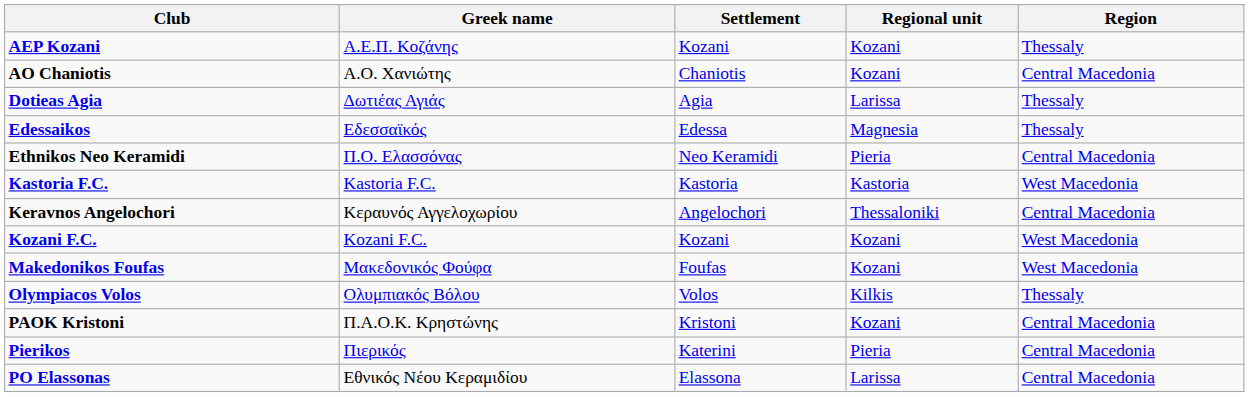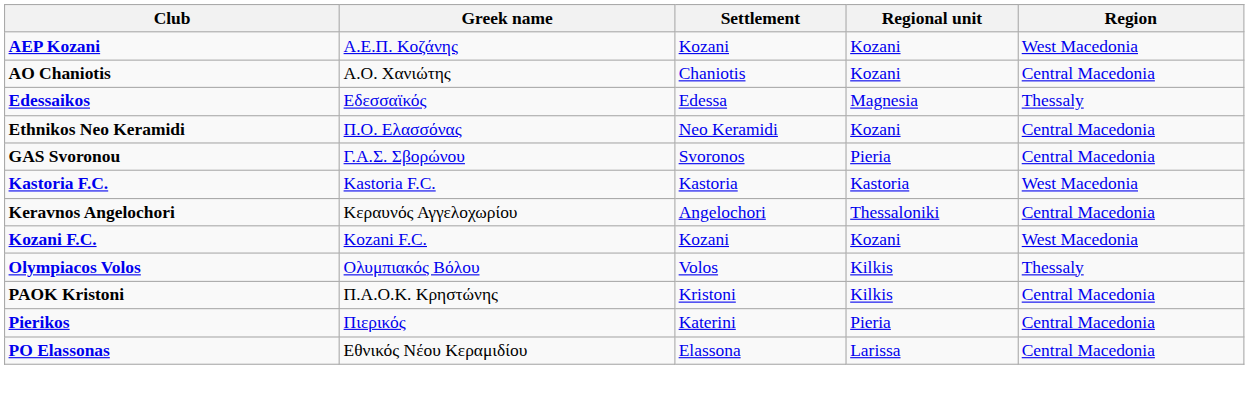AEP Kozani | Region: Thessaly -> West Macedonia
- row: Dotieas Agia | Δωτιέας Αγιάς | Agia | Larissa | Thessaly
Ethnikos Neo Keramidi | Regional unit: Pieria -> Kozani
+ row: GAS Svoronou | Γ.Α.Σ. Σβορώνου | Svoronos | Pieria | Central Macedonia
- row: Makedonikos Foufas | Μακεδονικός Φούφα | Foufas | Kozani | West Macedonia
PAOK Kristoni | Regional unit: Kozani -> Kilkis
